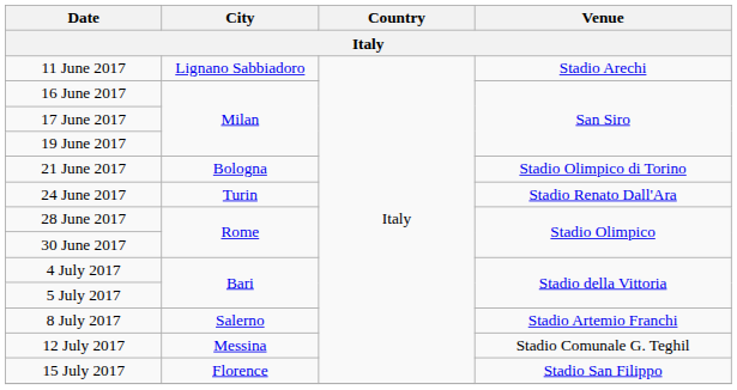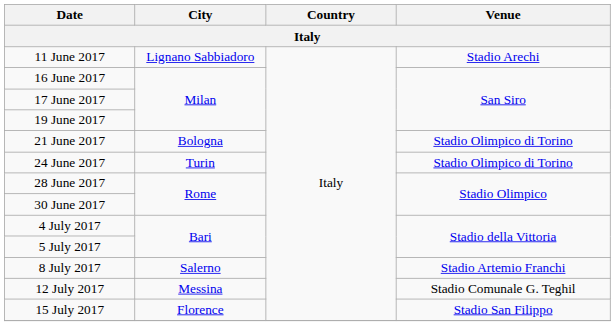24 June 2017 | Venue: Stadio Renato Dall'Ara -> Stadio Olimpico di Torino
